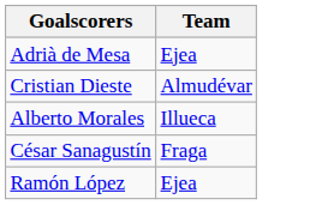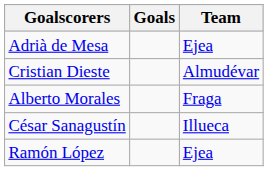+ column: Goals
Alberto Morales | Team: Illueca -> Fraga
César Sanagustín | Team: Fraga -> Illueca
